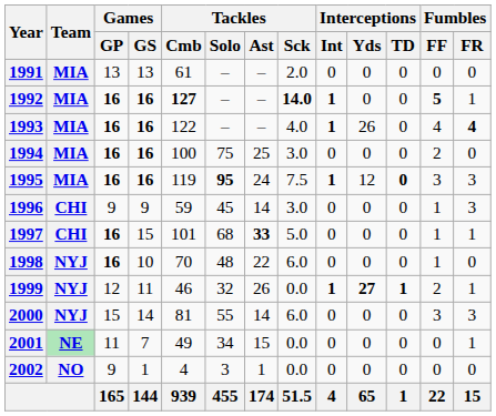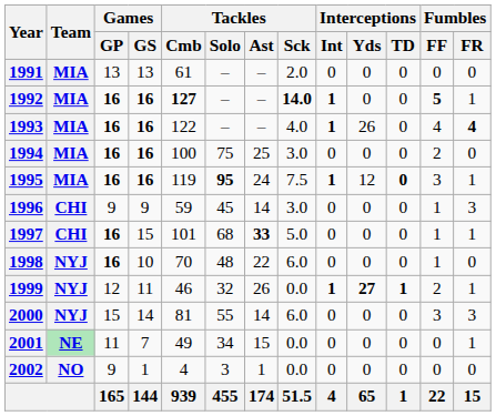1995 | Fumbles / FR: 3 -> 1
